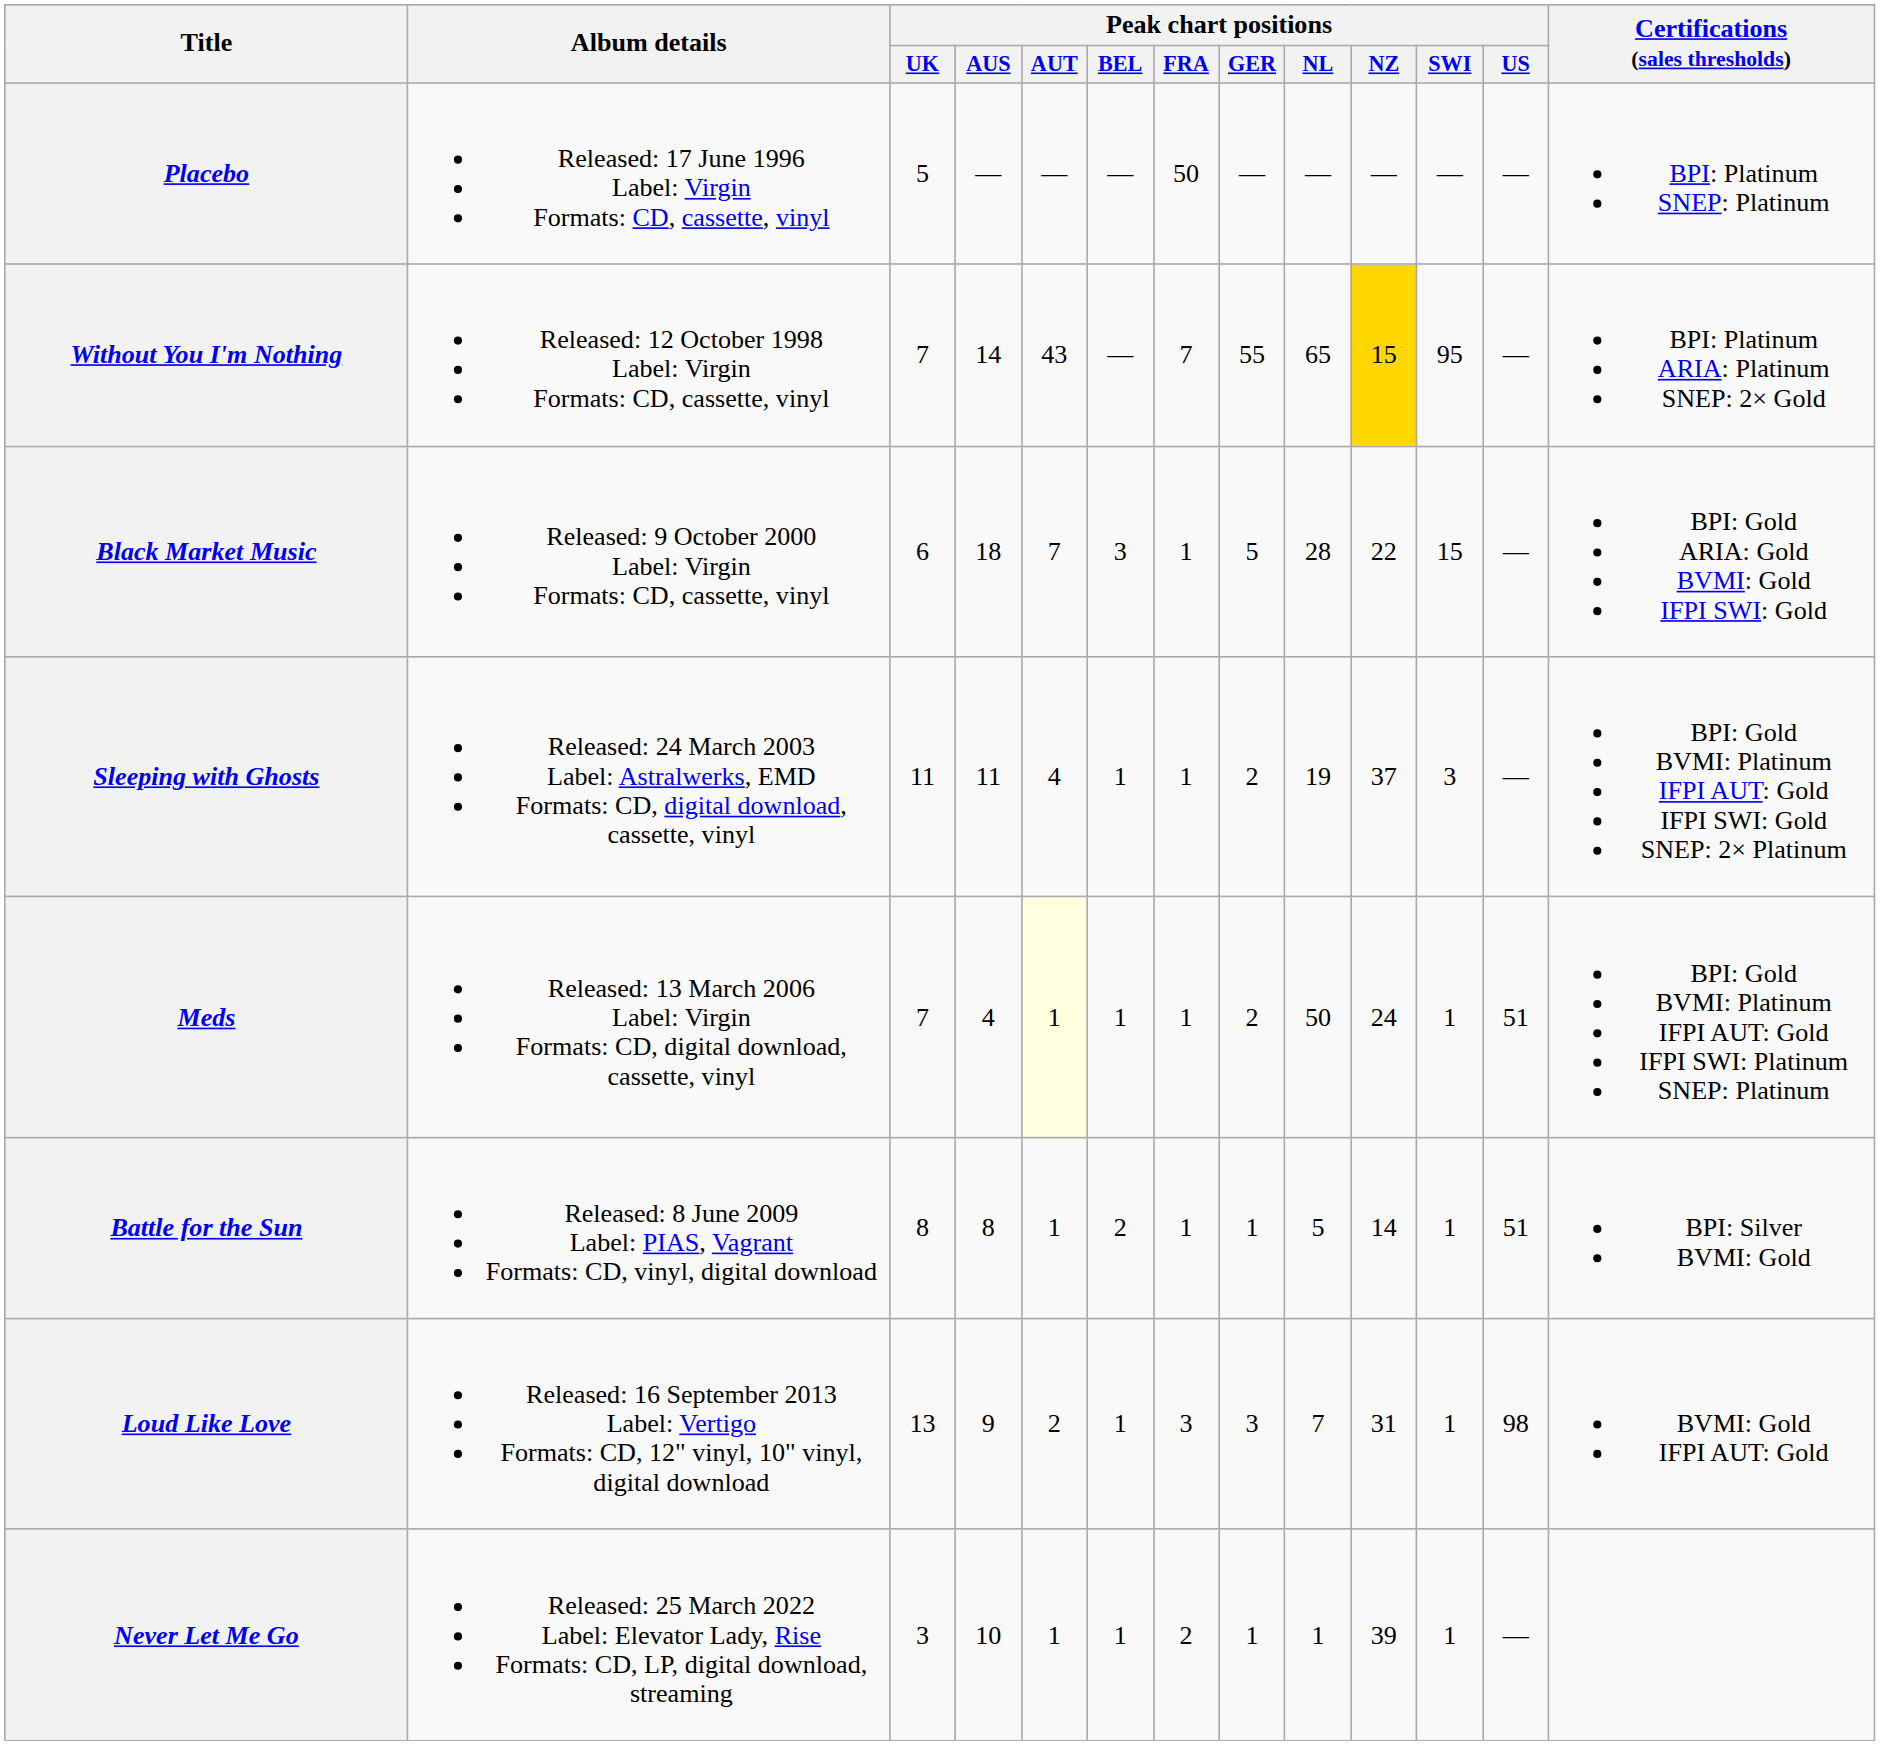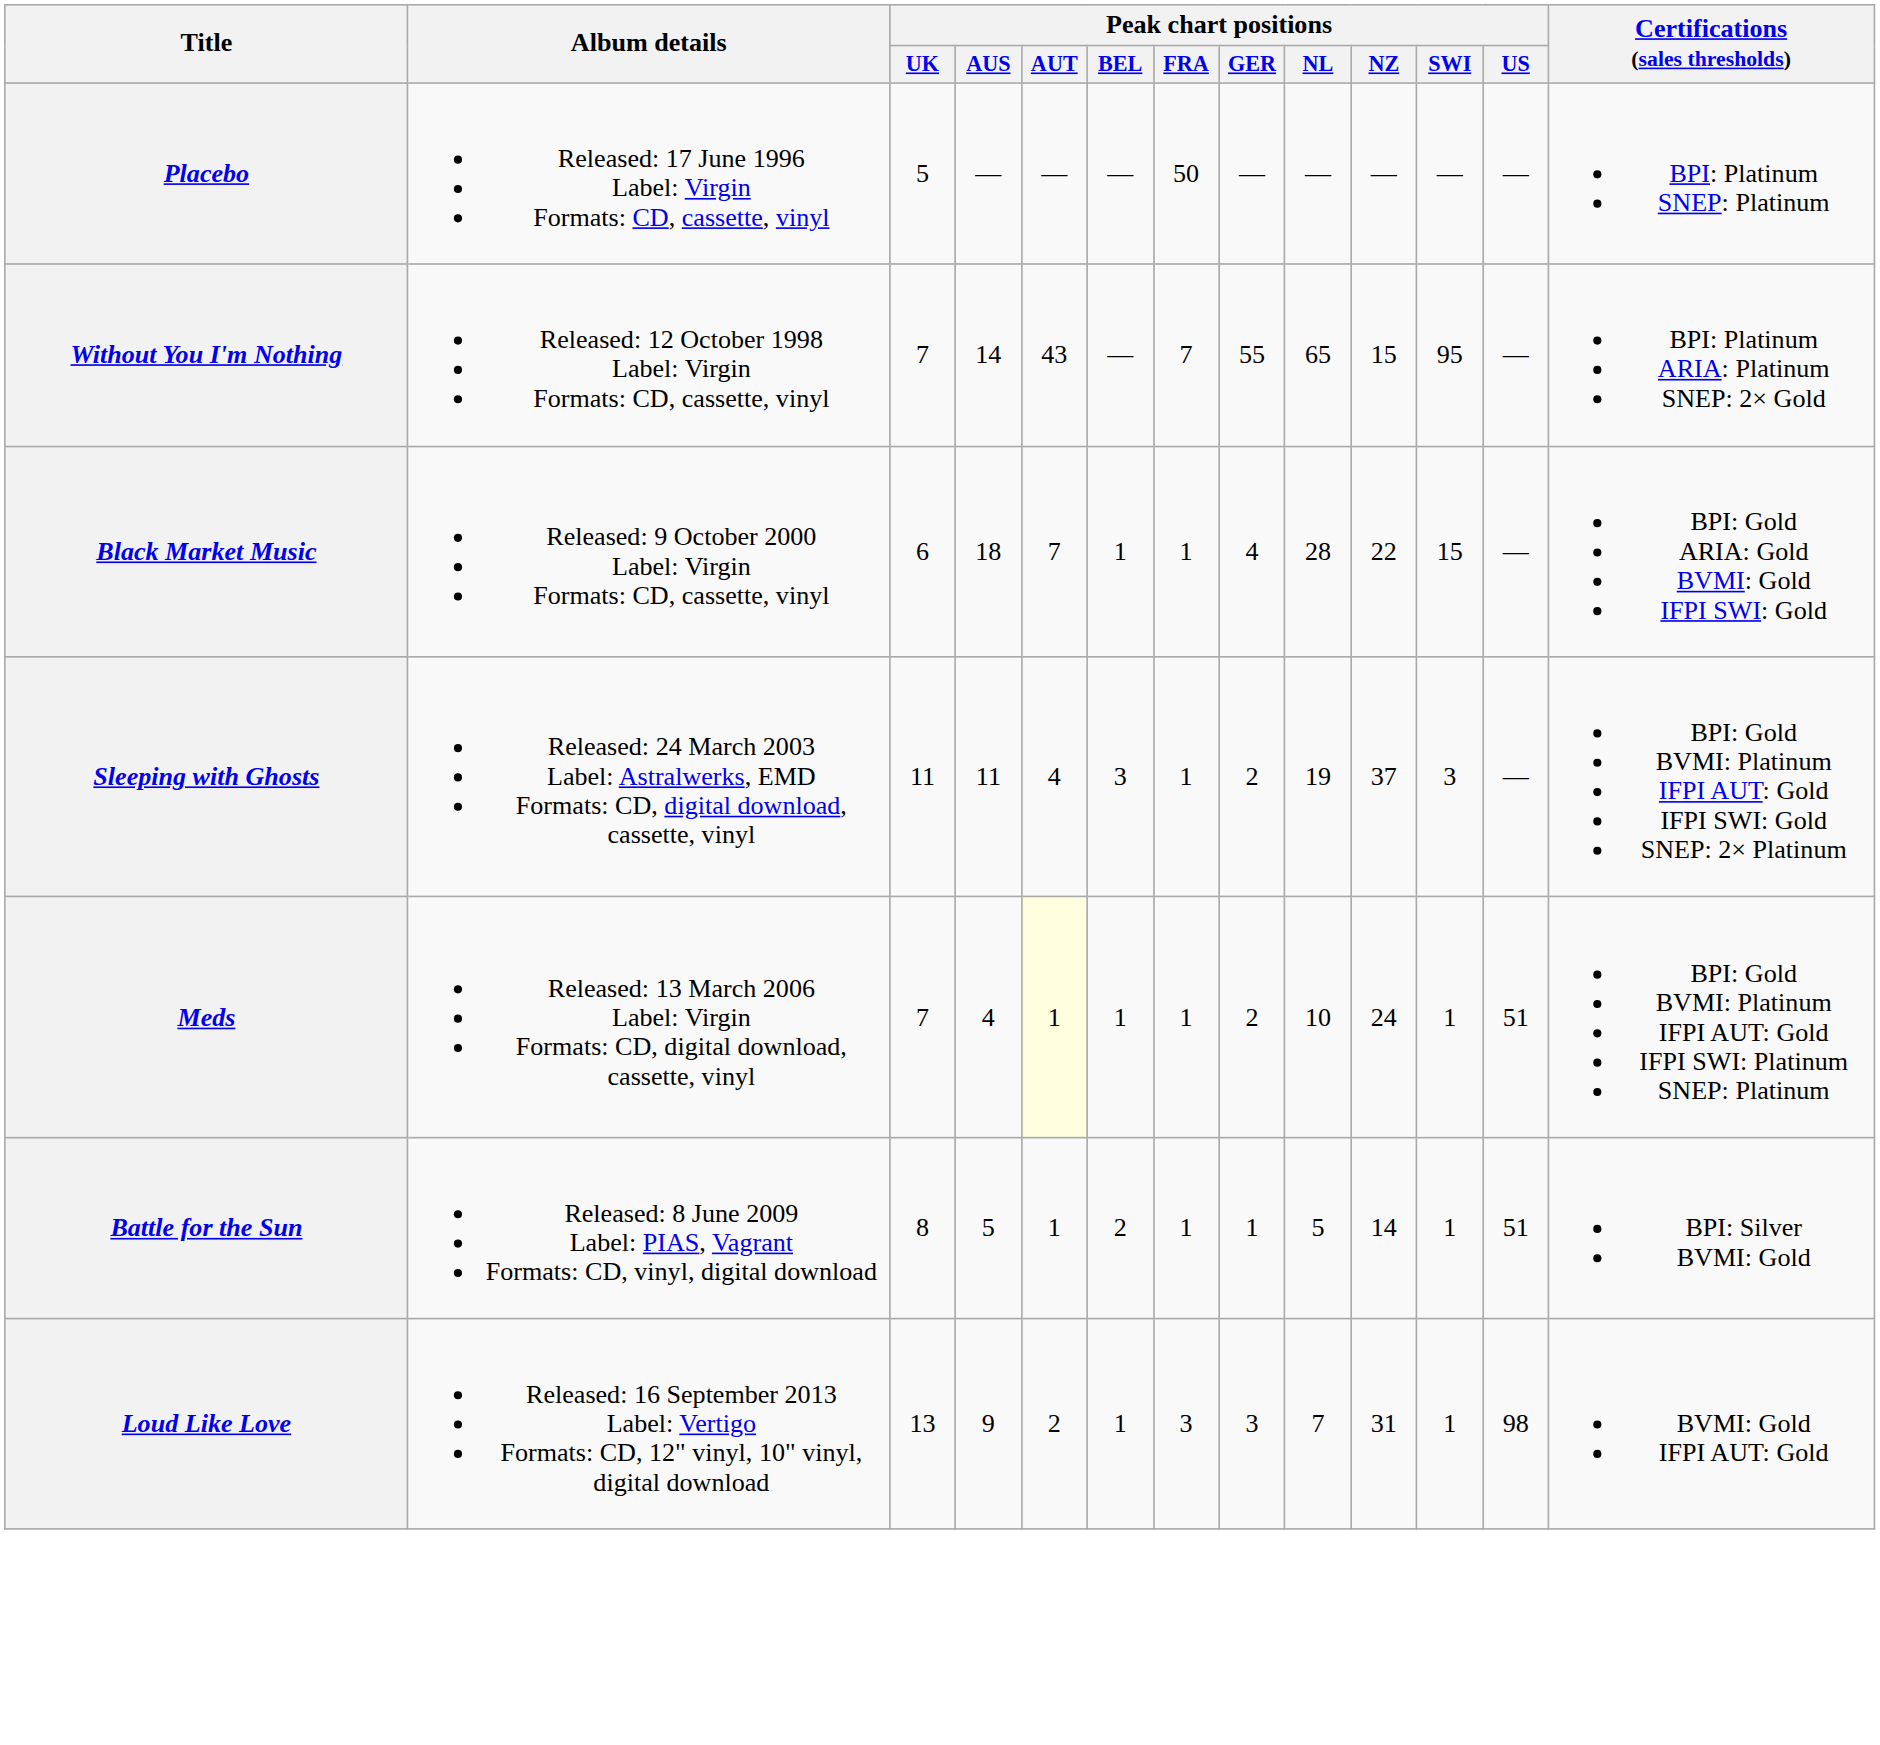Without You I'm Nothing | Peak chart positions / NZ: gold background -> no background
Black Market Music | Peak chart positions / BEL: 3 -> 1
Black Market Music | Peak chart positions / GER: 5 -> 4
Sleeping with Ghosts | Peak chart positions / BEL: 1 -> 3
Meds | Peak chart positions / NL: 50 -> 10
Battle for the Sun | Peak chart positions / AUS: 8 -> 5
- row: Never Let Me Go | Released: 25 March 2022 Label: Elevator Lady, Rise Formats: CD, LP, digital download, streaming | 3 | 10 | 1 | 1 | 2 | 1 | 1 | 39 | 1 | —
